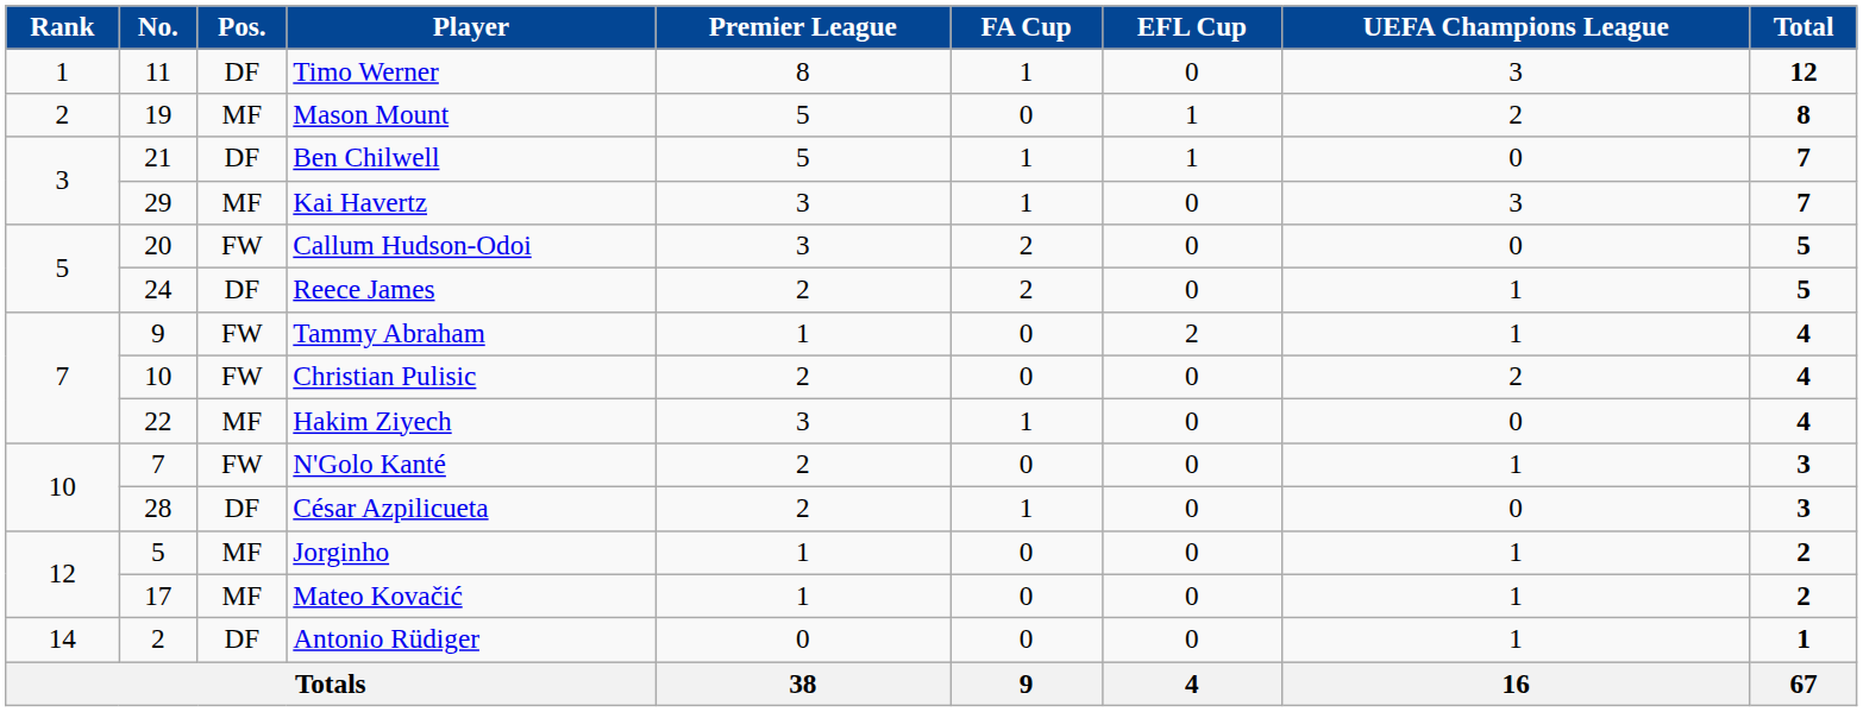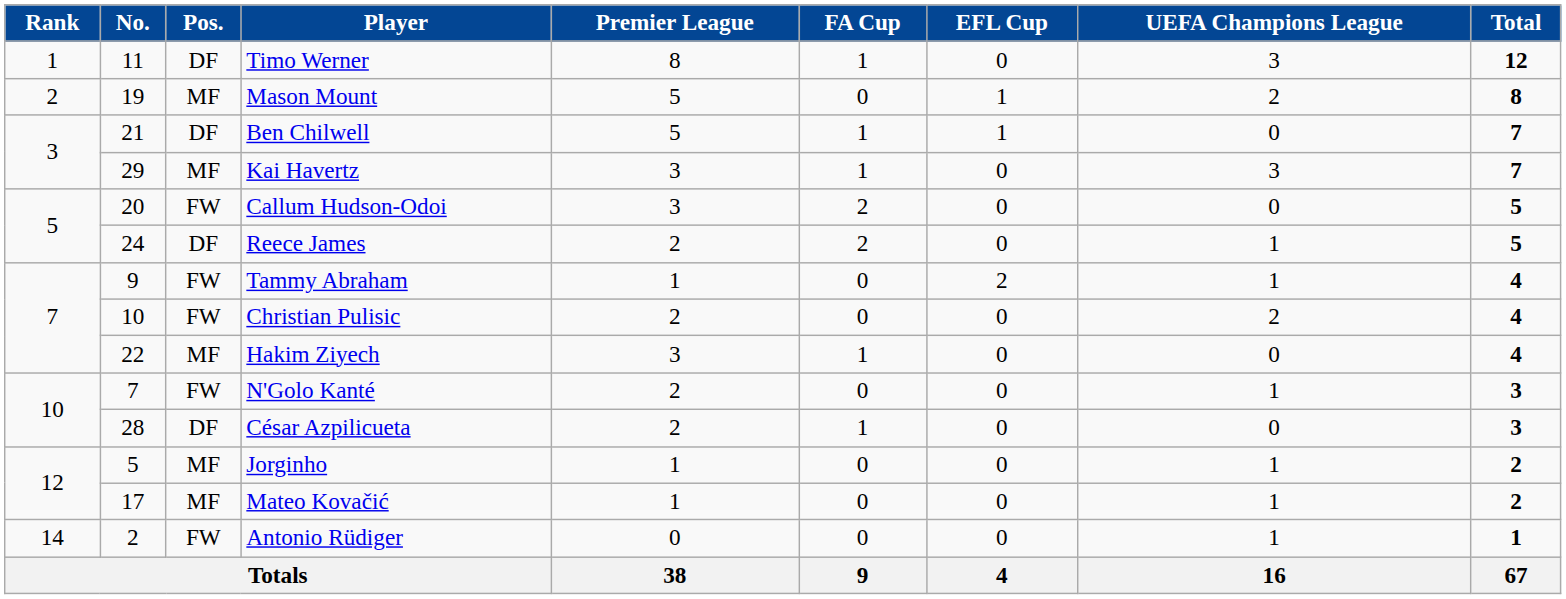Antonio Rüdiger | Pos.: DF -> FW
